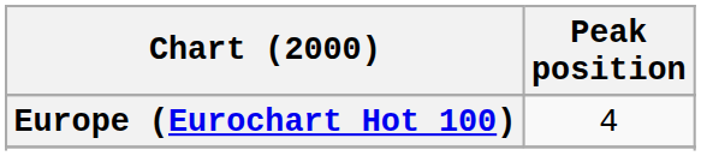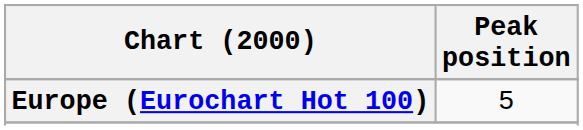Europe (Eurochart Hot 100) | Peak position: 4 -> 5
